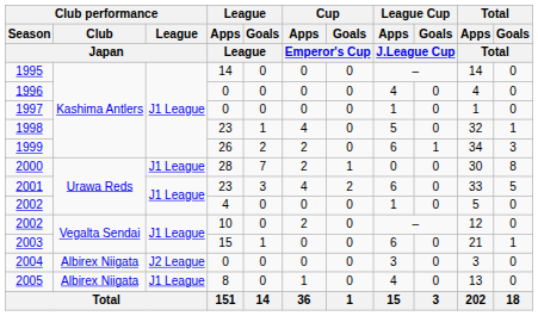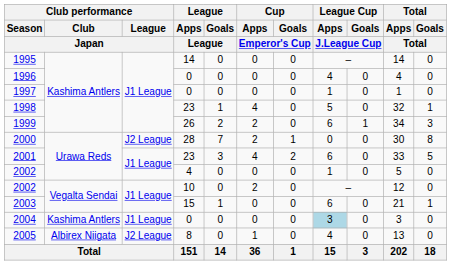2000 | Club performance / League / Japan: J1 League -> J2 League
2004 | Club performance / Club / Japan: Albirex Niigata -> Kashima Antlers
2004 | Club performance / League / Japan: J2 League -> J1 League
2004 | League Cup / Apps / J.League Cup: no background -> lightblue background
2005 | Club performance / League / Japan: J1 League -> J2 League
